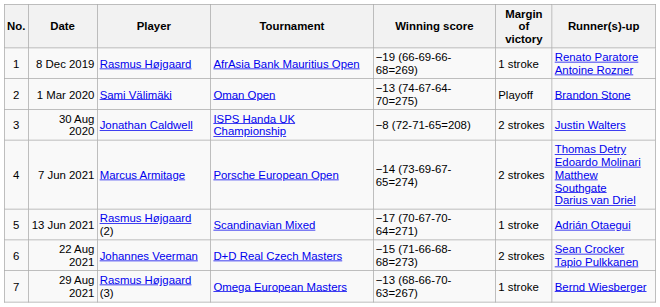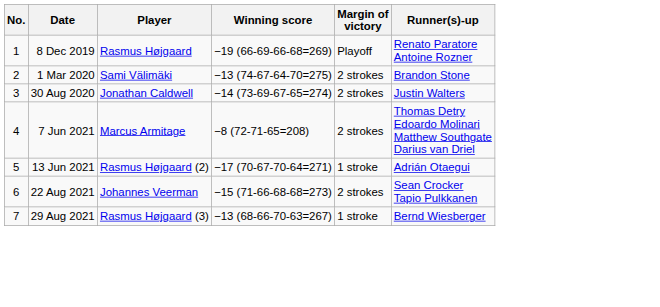- column: Tournament | AfrAsia Bank Mauritius Open | Oman Open | ISPS Handa UK Championship | Porsche European Open | Scandinavian Mixed | D+D Real Czech Masters | Omega European Masters
8 Dec 2019 | Margin of victory: 1 stroke -> Playoff
1 Mar 2020 | Margin of victory: Playoff -> 2 strokes
30 Aug 2020 | Winning score: −8 (72-71-65=208) -> −14 (73-69-67-65=274)
7 Jun 2021 | Winning score: −14 (73-69-67-65=274) -> −8 (72-71-65=208)
